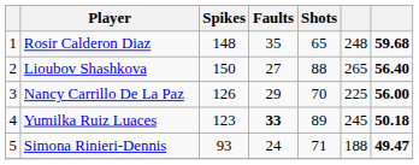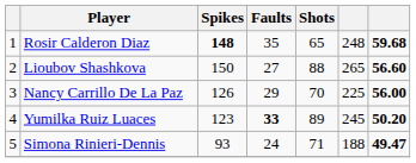Rosir Calderon Diaz | Spikes: normal -> bold
Lioubov Shashkova | column 7: 56.40 -> 56.60
Yumilka Ruiz Luaces | column 7: 50.18 -> 50.20
